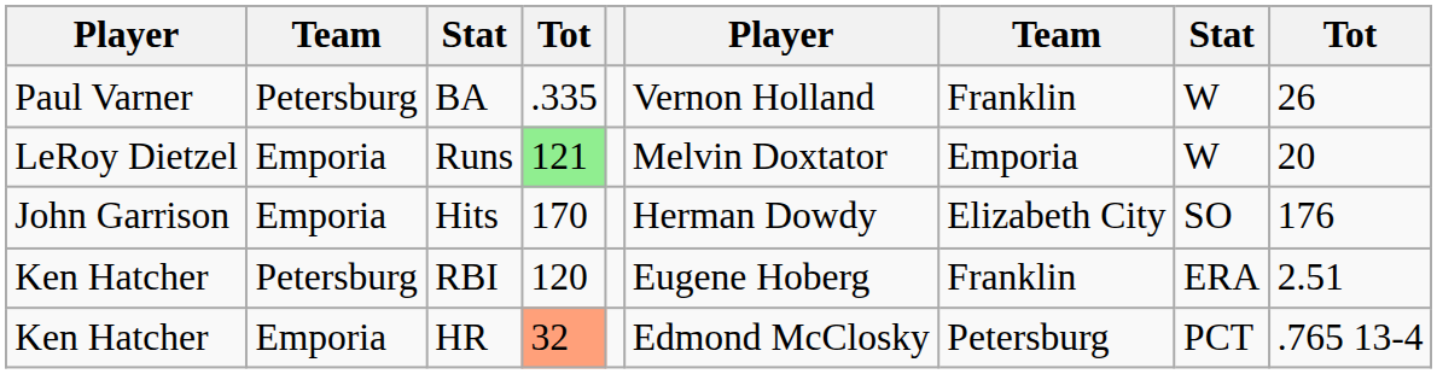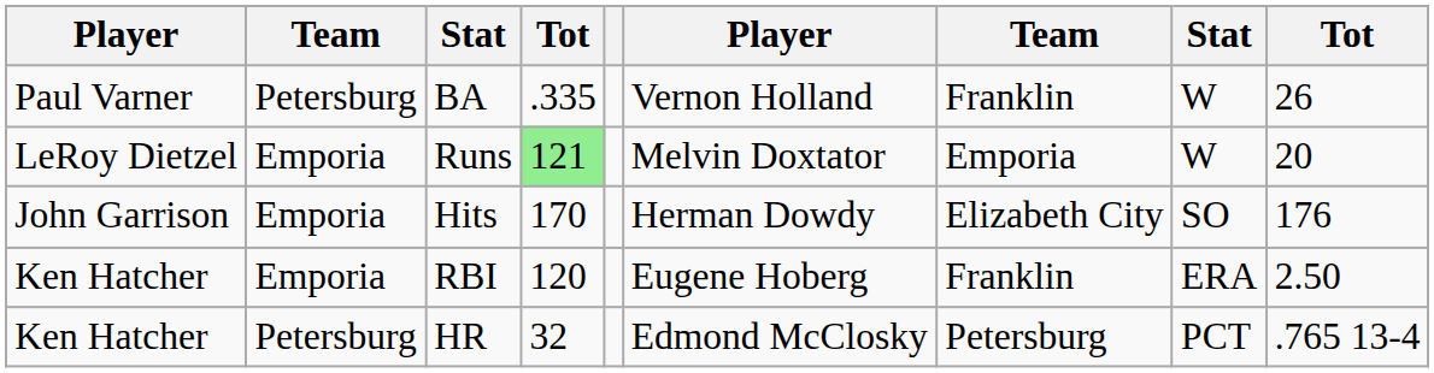RBI | column 2: Petersburg -> Emporia
RBI | column 9: 2.51 -> 2.50
HR | column 2: Emporia -> Petersburg
HR | column 4: lightsalmon background -> no background
